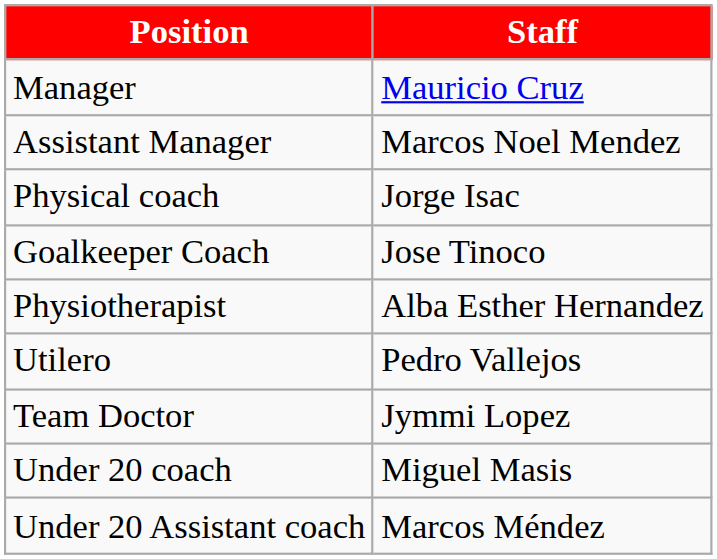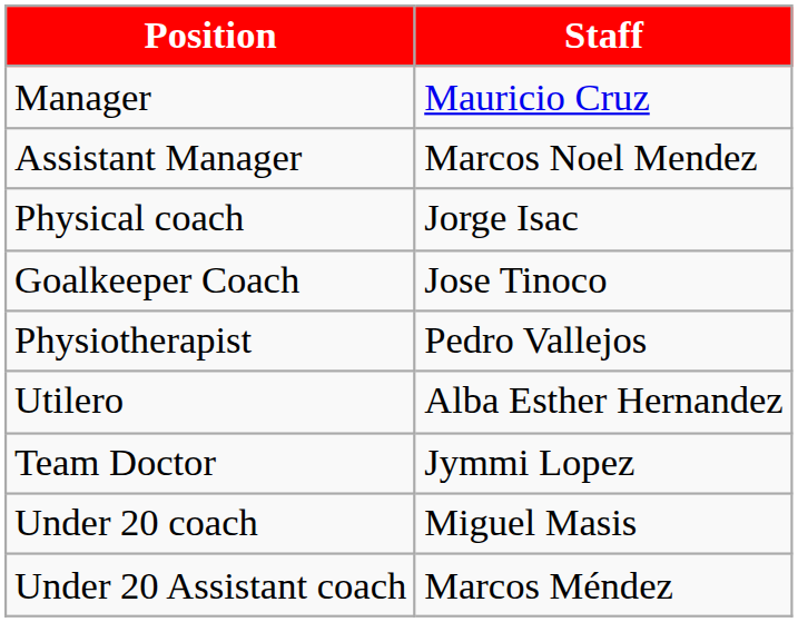Physiotherapist | Staff: Alba Esther Hernandez -> Pedro Vallejos
Utilero | Staff: Pedro Vallejos -> Alba Esther Hernandez
